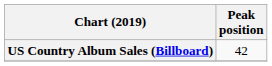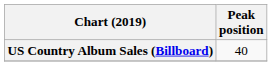US Country Album Sales (Billboard) | Peak position: 42 -> 40
